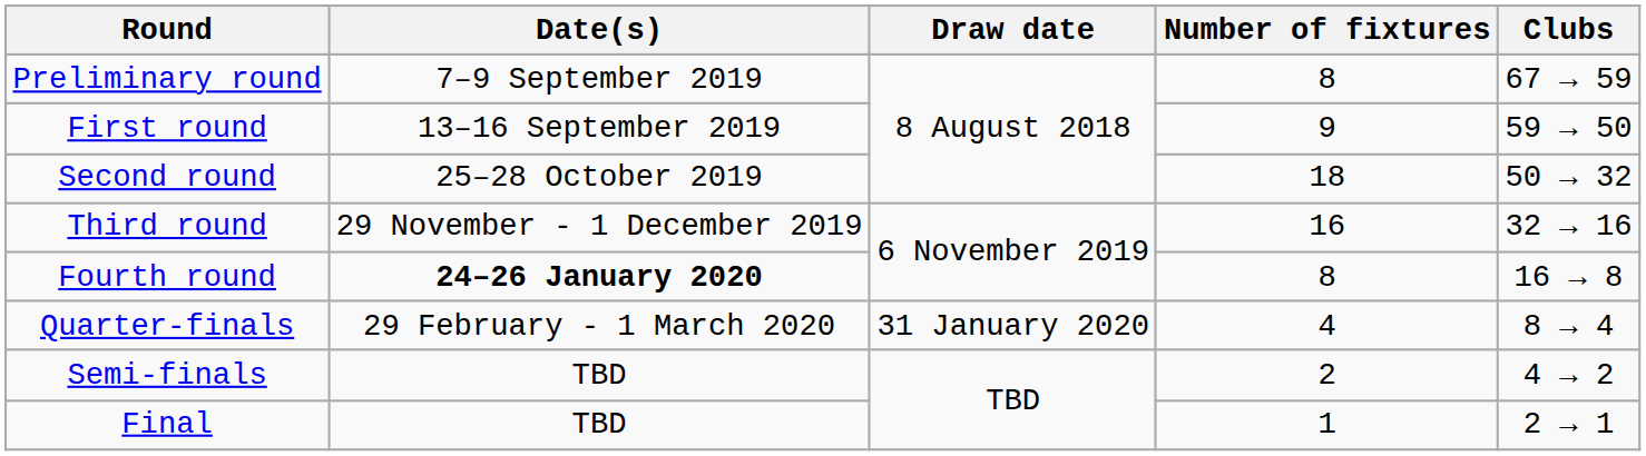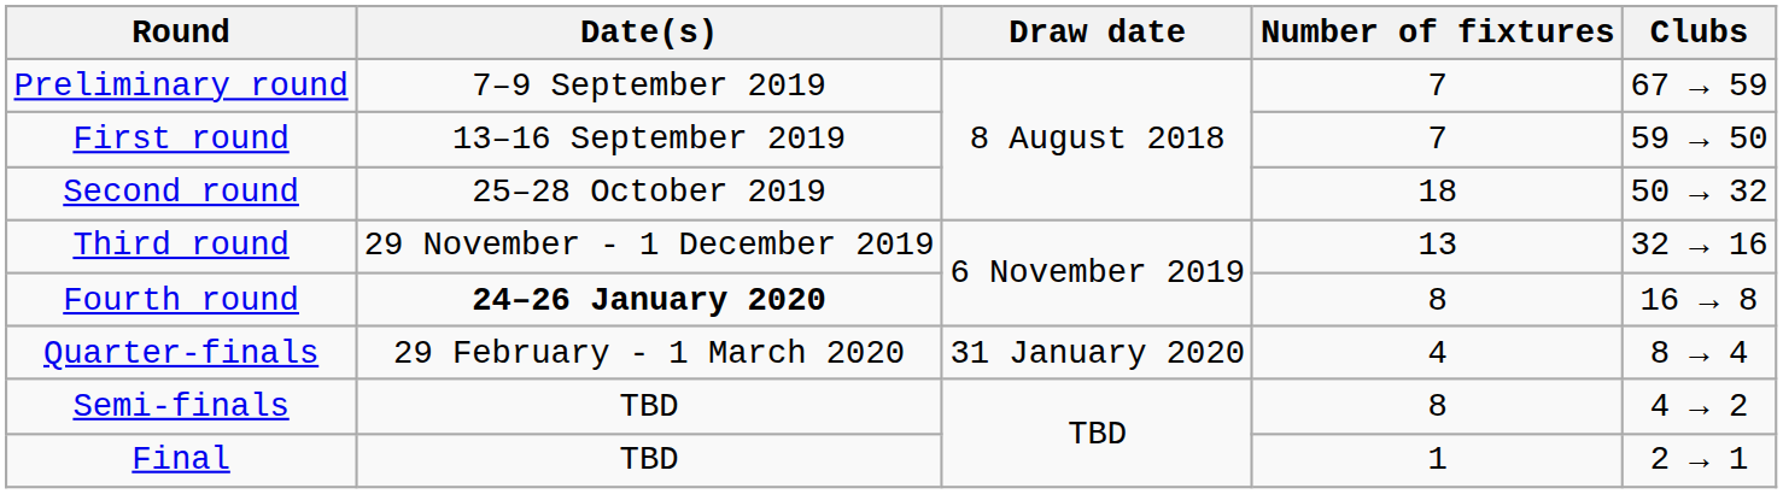Preliminary round | Number of fixtures: 8 -> 7
First round | Number of fixtures: 9 -> 7
Third round | Number of fixtures: 16 -> 13
Semi-finals | Number of fixtures: 2 -> 8
